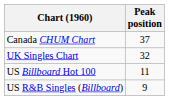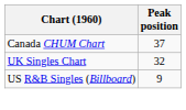- row: US Billboard Hot 100 | 11
